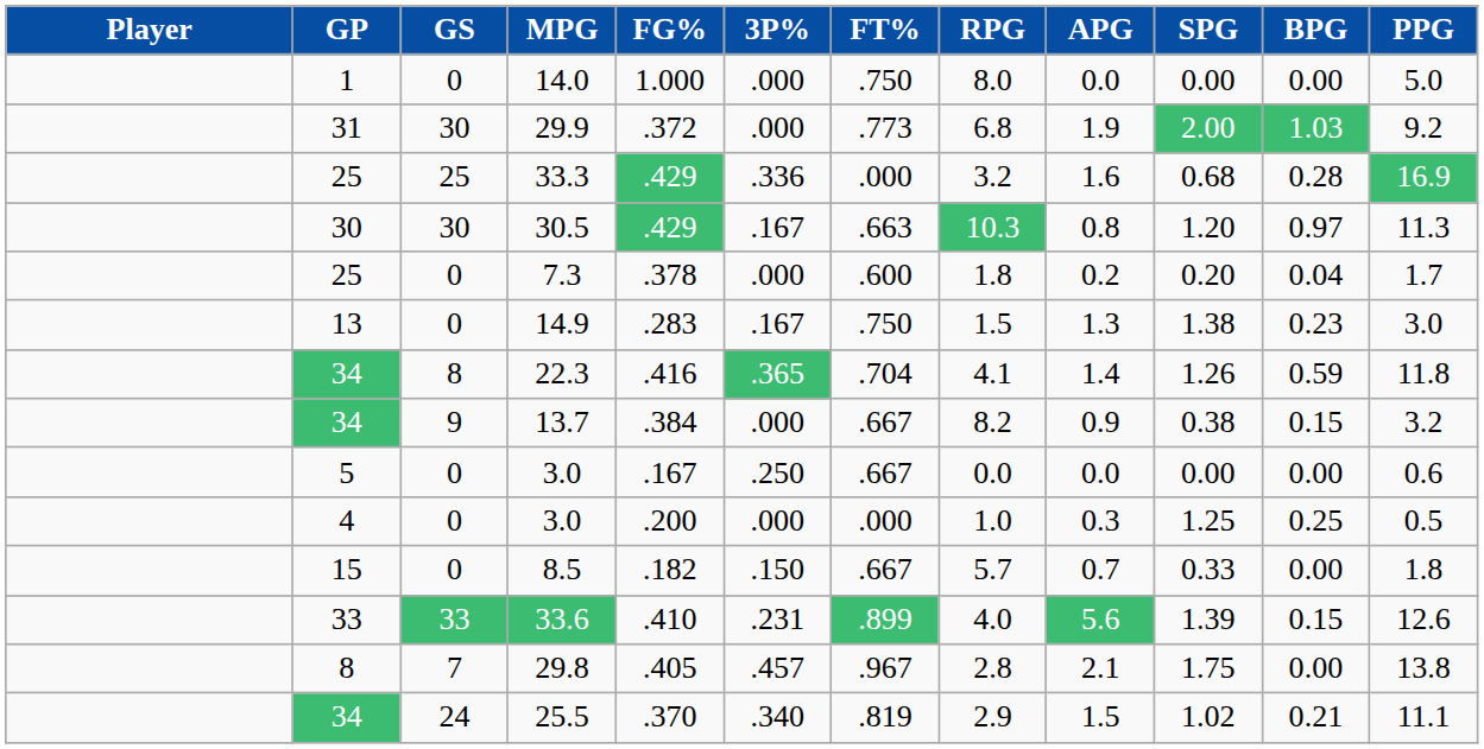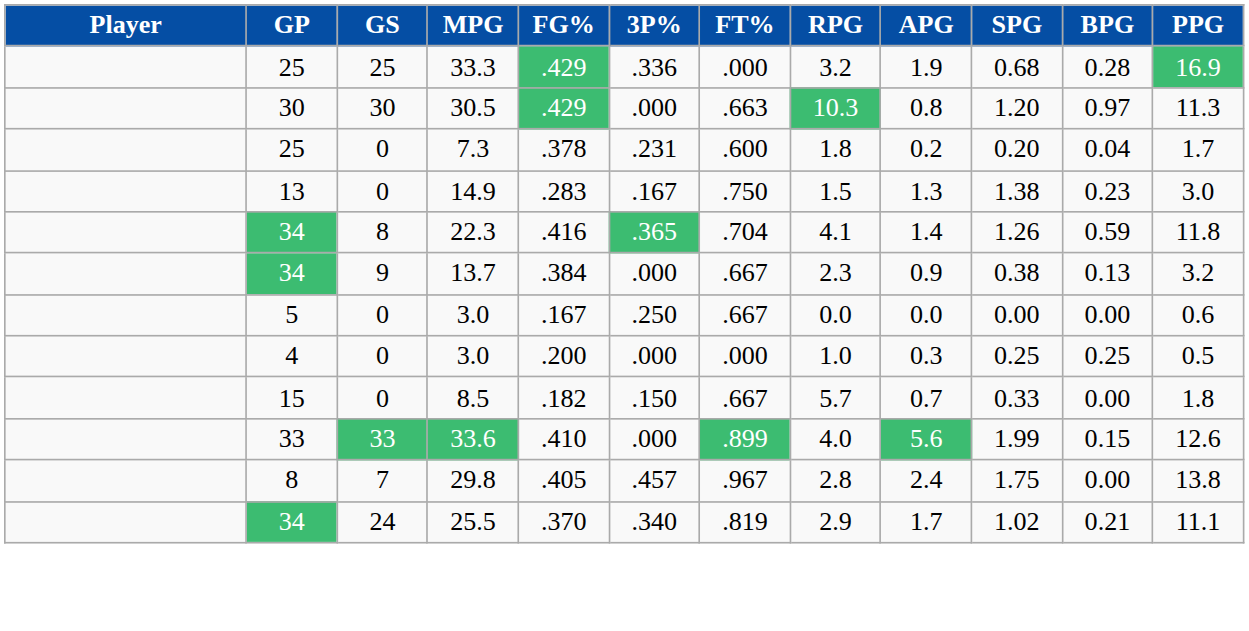- row: 1 | 0 | 14.0 | 1.000 | .000 | .750 | 8.0 | 0.0 | 0.00 | 0.00 | 5.0
- row: 31 | 30 | 29.9 | .372 | .000 | .773 | 6.8 | 1.9 | 2.00 | 1.03 | 9.2
33.3 | APG: 1.6 -> 1.9
30.5 | 3P%: .167 -> .000
7.3 | 3P%: .000 -> .231
13.7 | RPG: 8.2 -> 2.3
13.7 | BPG: 0.15 -> 0.13
4 / 3.0 | SPG: 1.25 -> 0.25
33.6 | 3P%: .231 -> .000
33.6 | SPG: 1.39 -> 1.99
29.8 | APG: 2.1 -> 2.4
25.5 | APG: 1.5 -> 1.7
